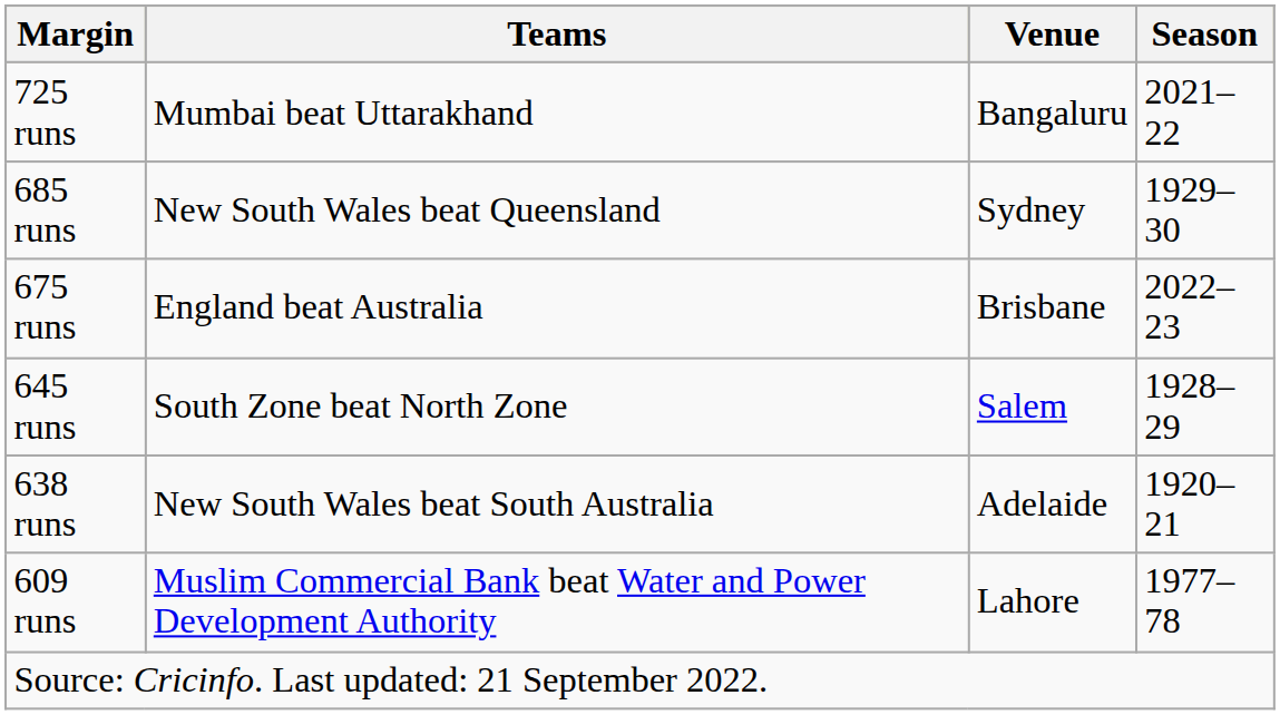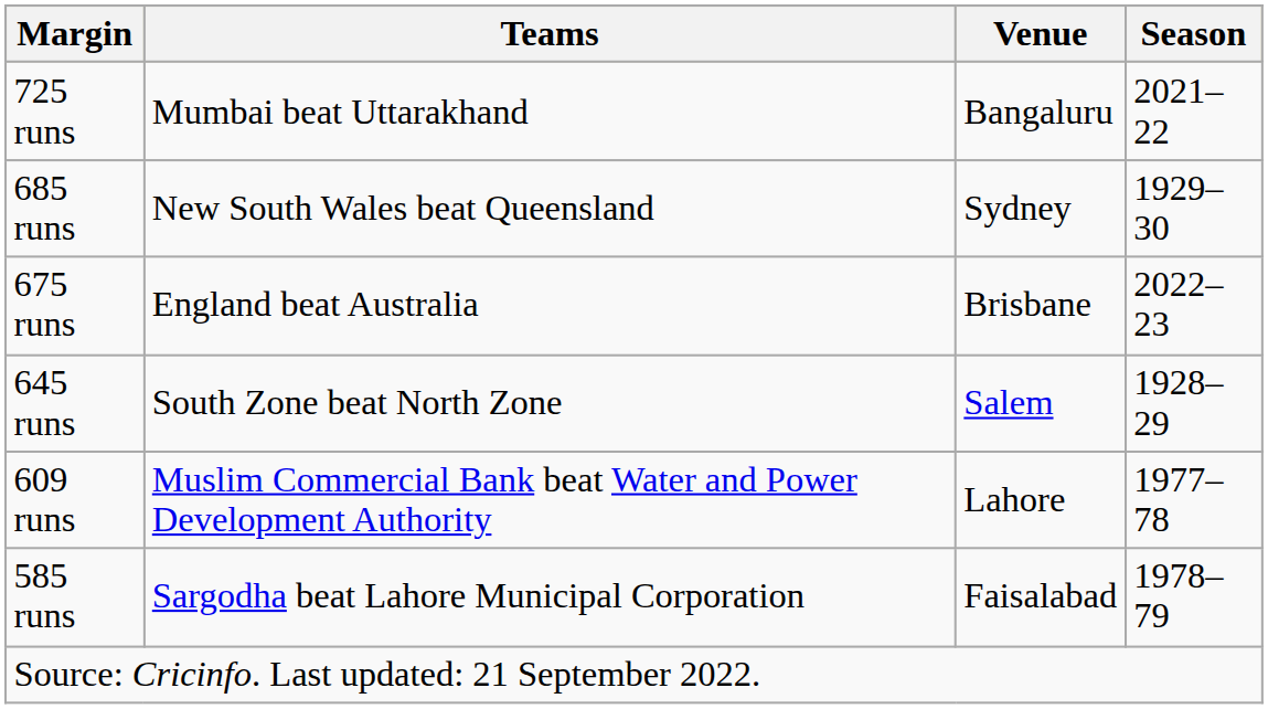- row: 638 runs | New South Wales beat South Australia | Adelaide | 1920–21
+ row: 585 runs | Sargodha beat Lahore Municipal Corporation | Faisalabad | 1978–79
